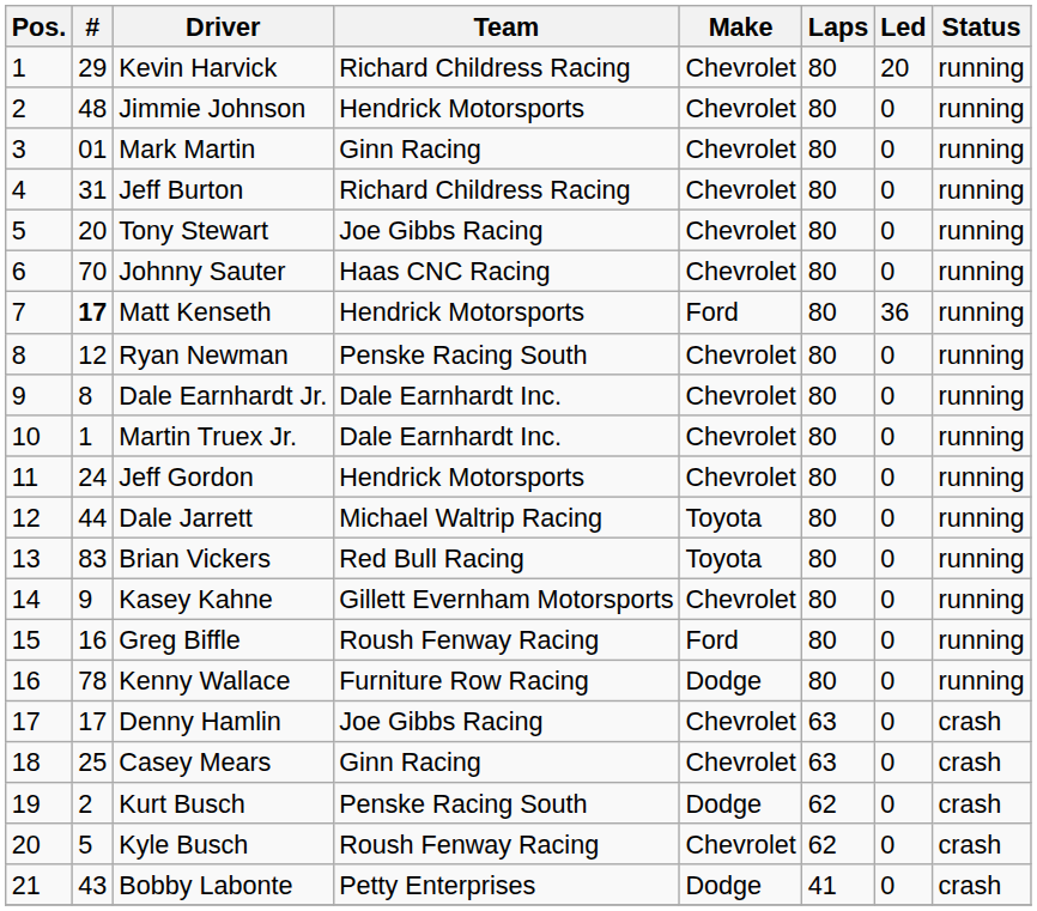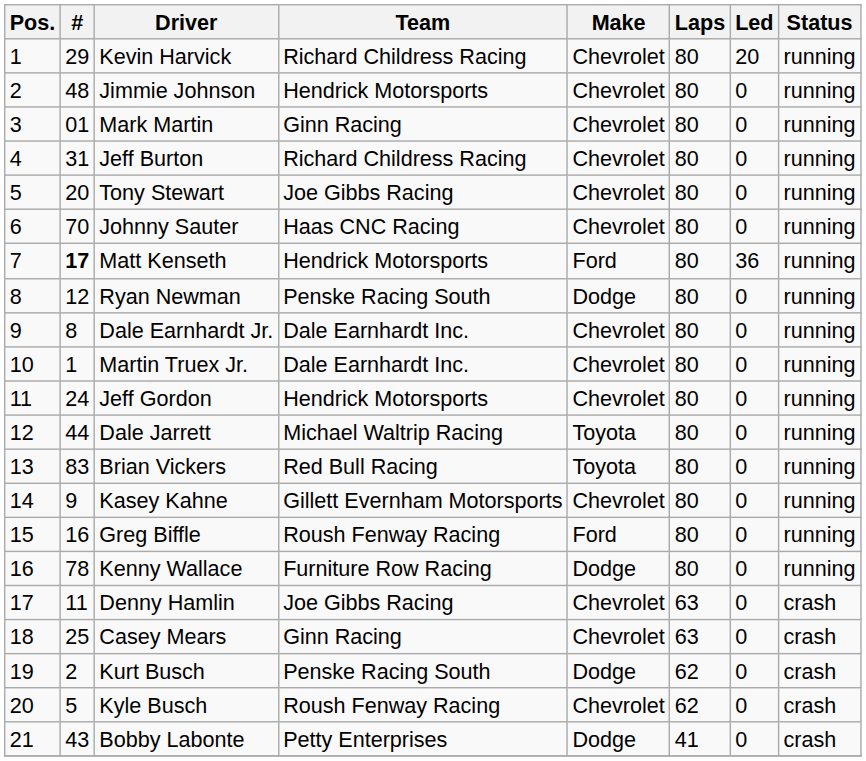Ryan Newman | Make: Chevrolet -> Dodge
Denny Hamlin | #: 17 -> 11
